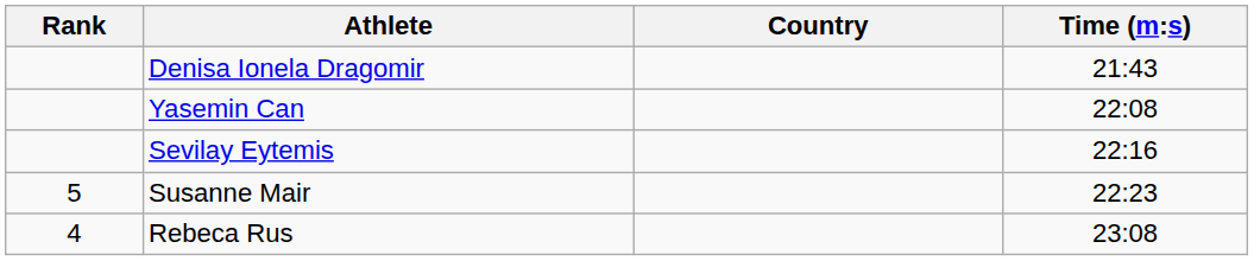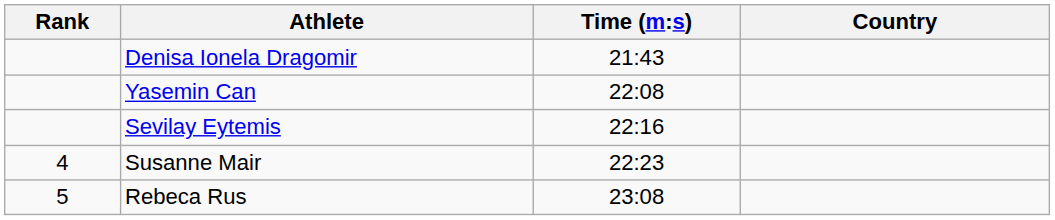columns swapped: Country <-> Time (m:s)
Susanne Mair | Rank: 5 -> 4
Rebeca Rus | Rank: 4 -> 5
